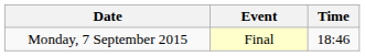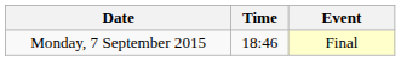columns swapped: Time <-> Event
